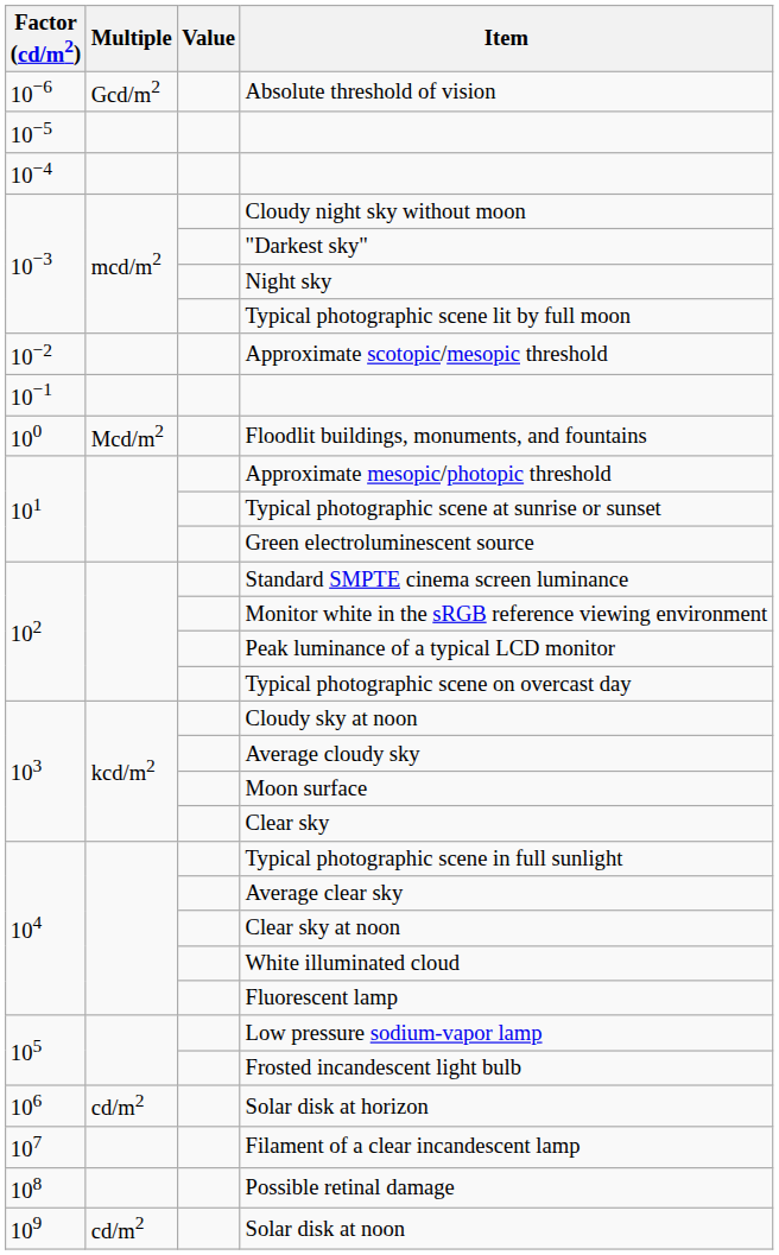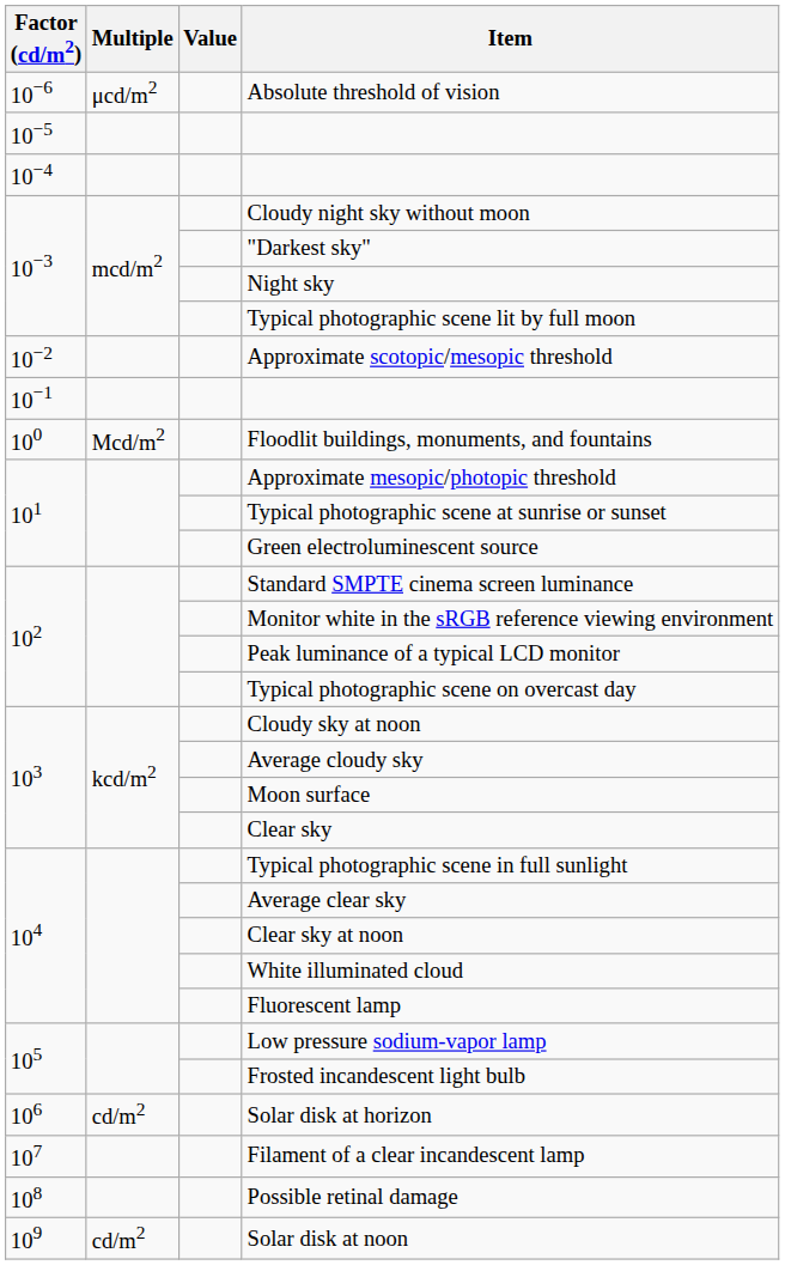Absolute threshold of vision | Multiple: Gcd/m2 -> μcd/m2
